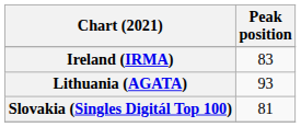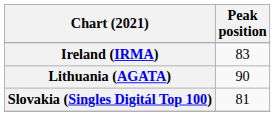Lithuania (AGATA) | Peak position: 93 -> 90
